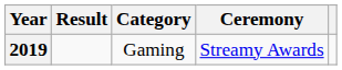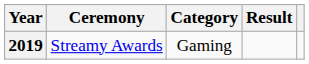columns swapped: Ceremony <-> Result
